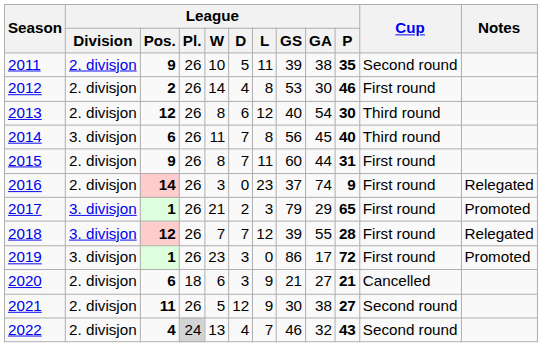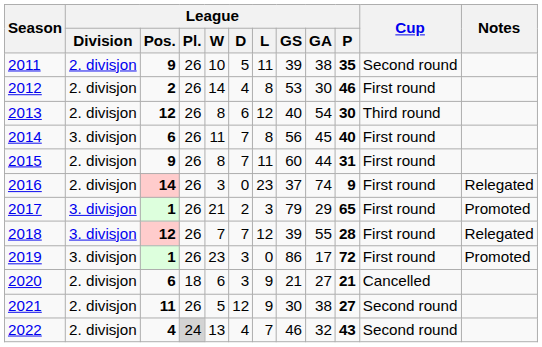2014 | Cup: Third round -> First round
